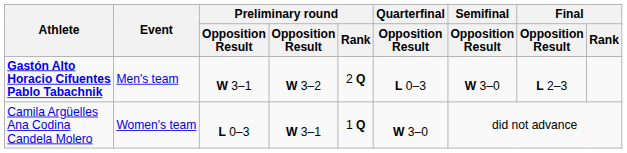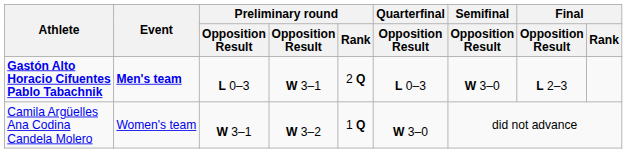Gastón Alto Horacio Cifuentes Pablo Tabachnik | Event: normal -> bold
Gastón Alto Horacio Cifuentes Pablo Tabachnik | column 3: W 3–1 -> L 0–3
Gastón Alto Horacio Cifuentes Pablo Tabachnik | column 4: W 3–2 -> W 3–1
Camila Argüelles Ana Codina Candela Molero | column 3: L 0–3 -> W 3–1
Camila Argüelles Ana Codina Candela Molero | column 4: W 3–1 -> W 3–2
